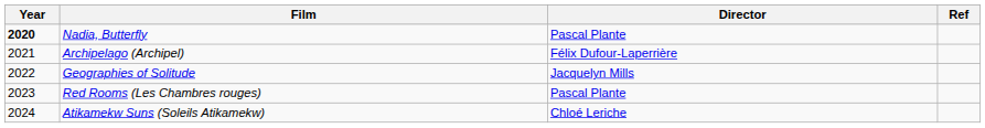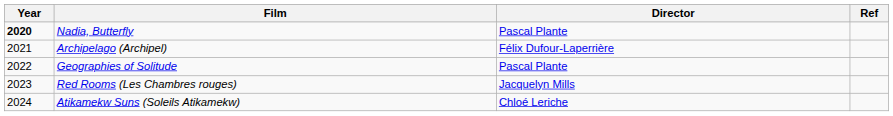Geographies of Solitude | Director: Jacquelyn Mills -> Pascal Plante
Red Rooms (Les Chambres rouges) | Director: Pascal Plante -> Jacquelyn Mills
